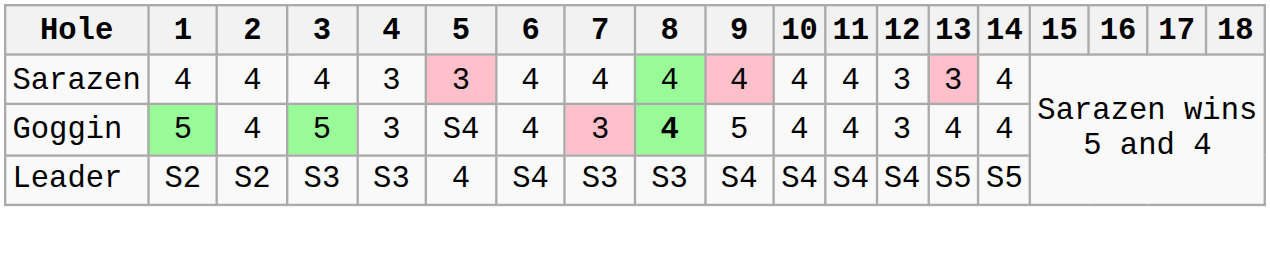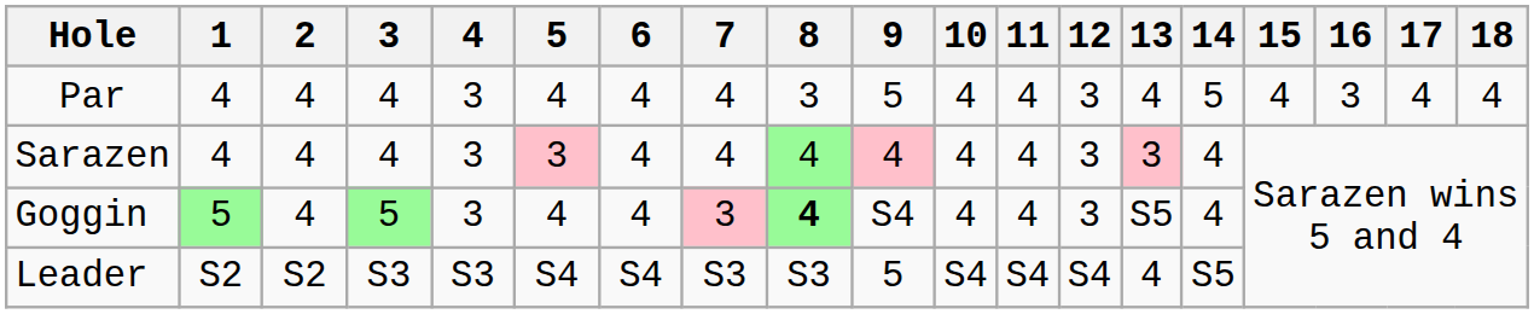+ row: Par | 4 | 4 | 4 | 3 | 4 | 4 | 4 | 3 | 5 | 4 | 4 | 3 | 4 | 5 | 4 | 3 | 4 | 4
Goggin | 5: S4 -> 4
Goggin | 9: 5 -> S4
Goggin | 13: 4 -> S5
Leader | 5: 4 -> S4
Leader | 9: S4 -> 5
Leader | 13: S5 -> 4
